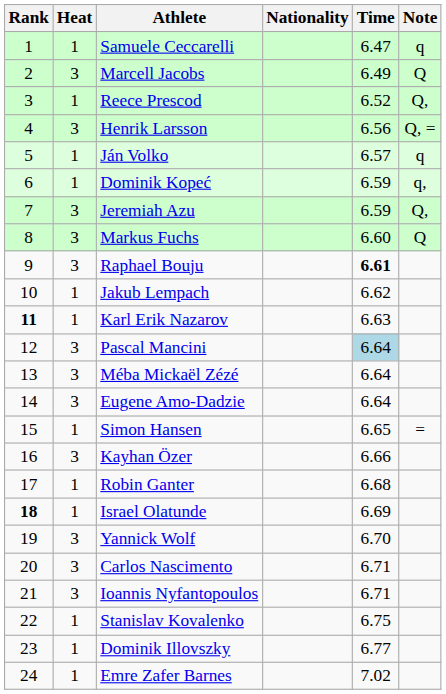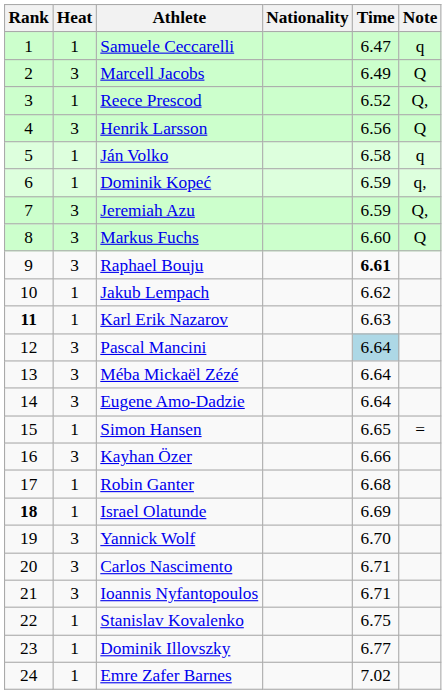Henrik Larsson | Note: Q, = -> Q
Ján Volko | Time: 6.57 -> 6.58
